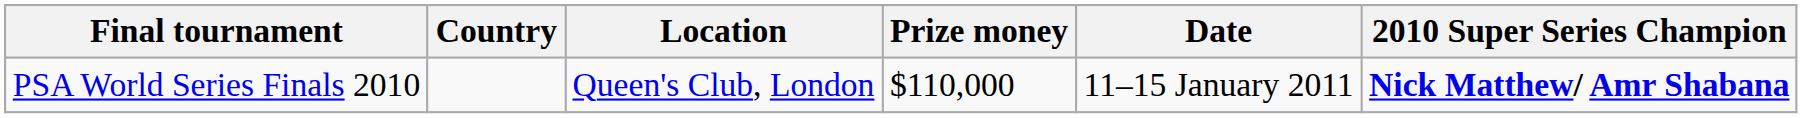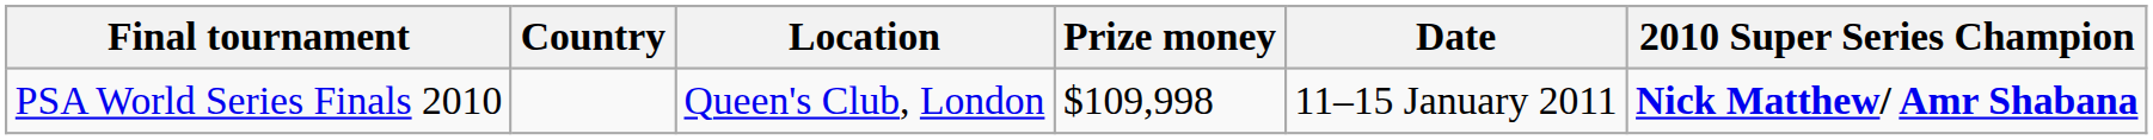PSA World Series Finals 2010 | Prize money: $110,000 -> $109,998
